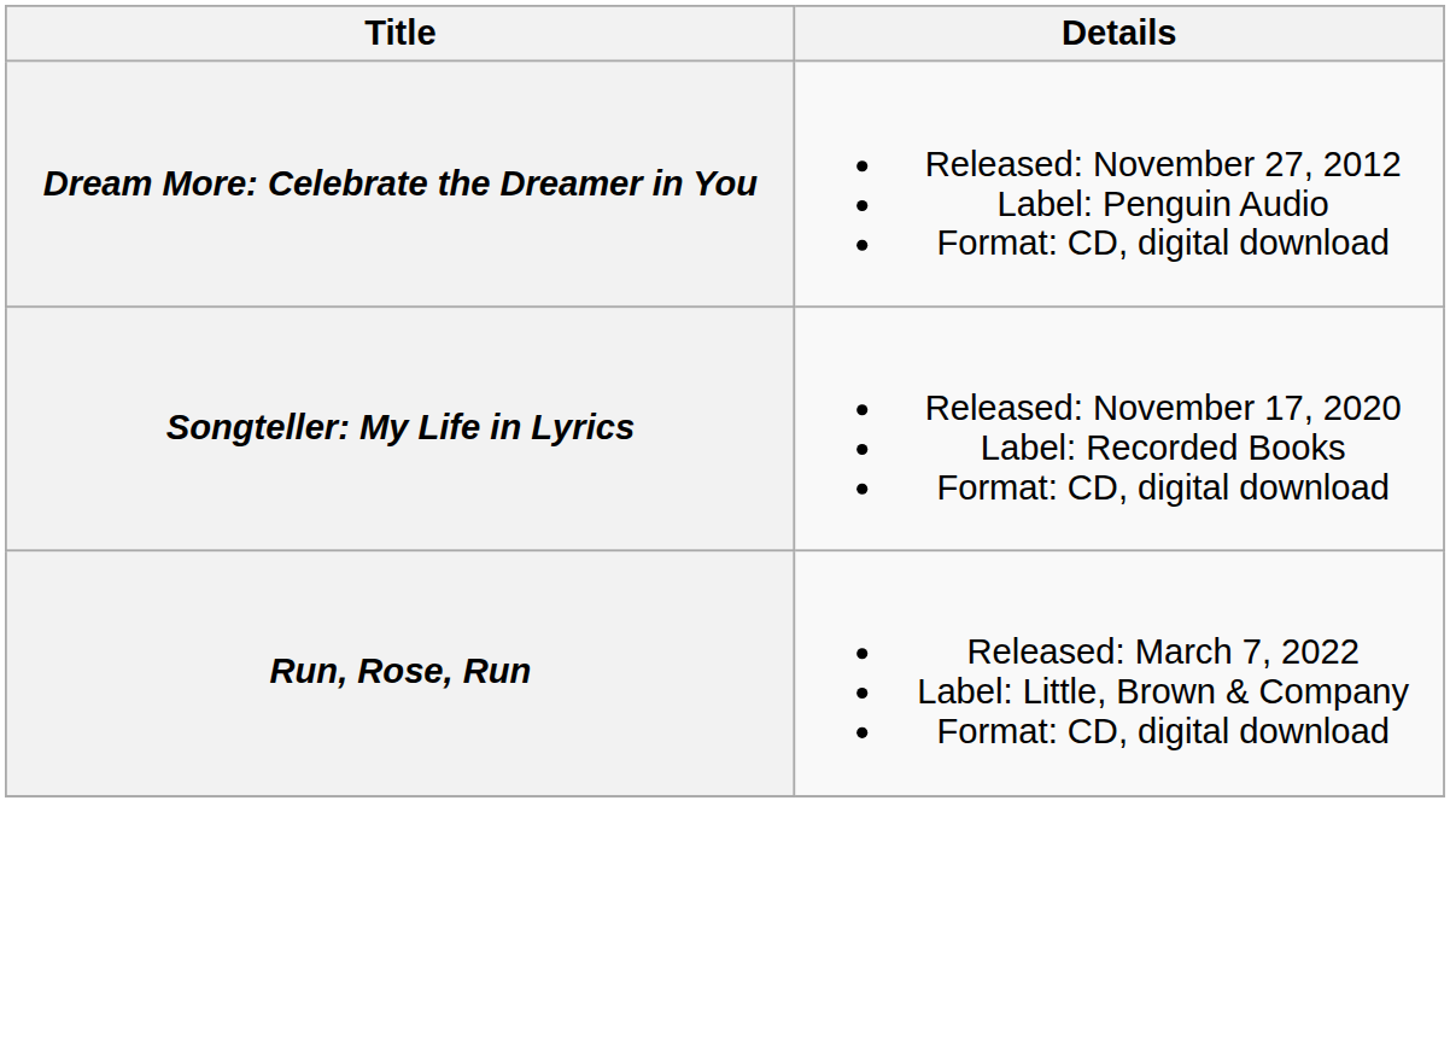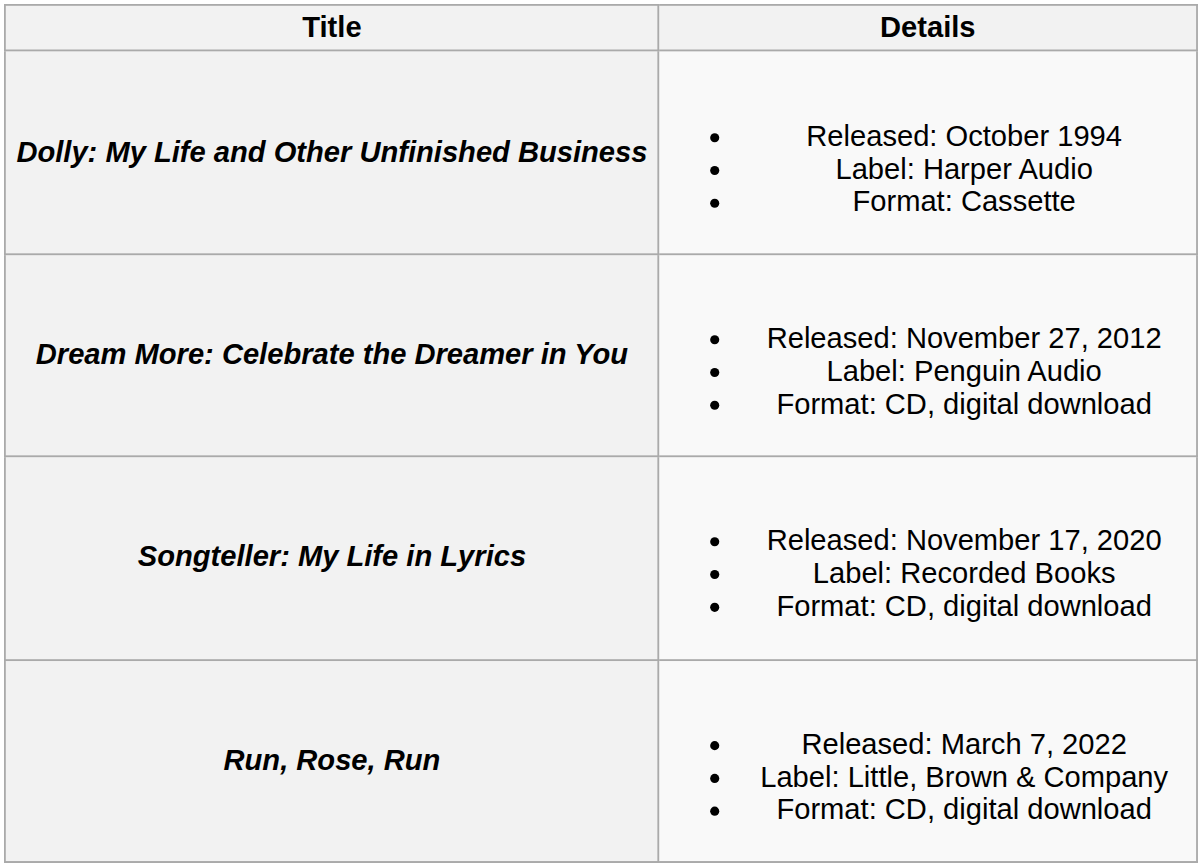+ row: Dolly: My Life and Other Unfinished Business | Released: October 1994 Label: Harper Audio Format: Cassette
